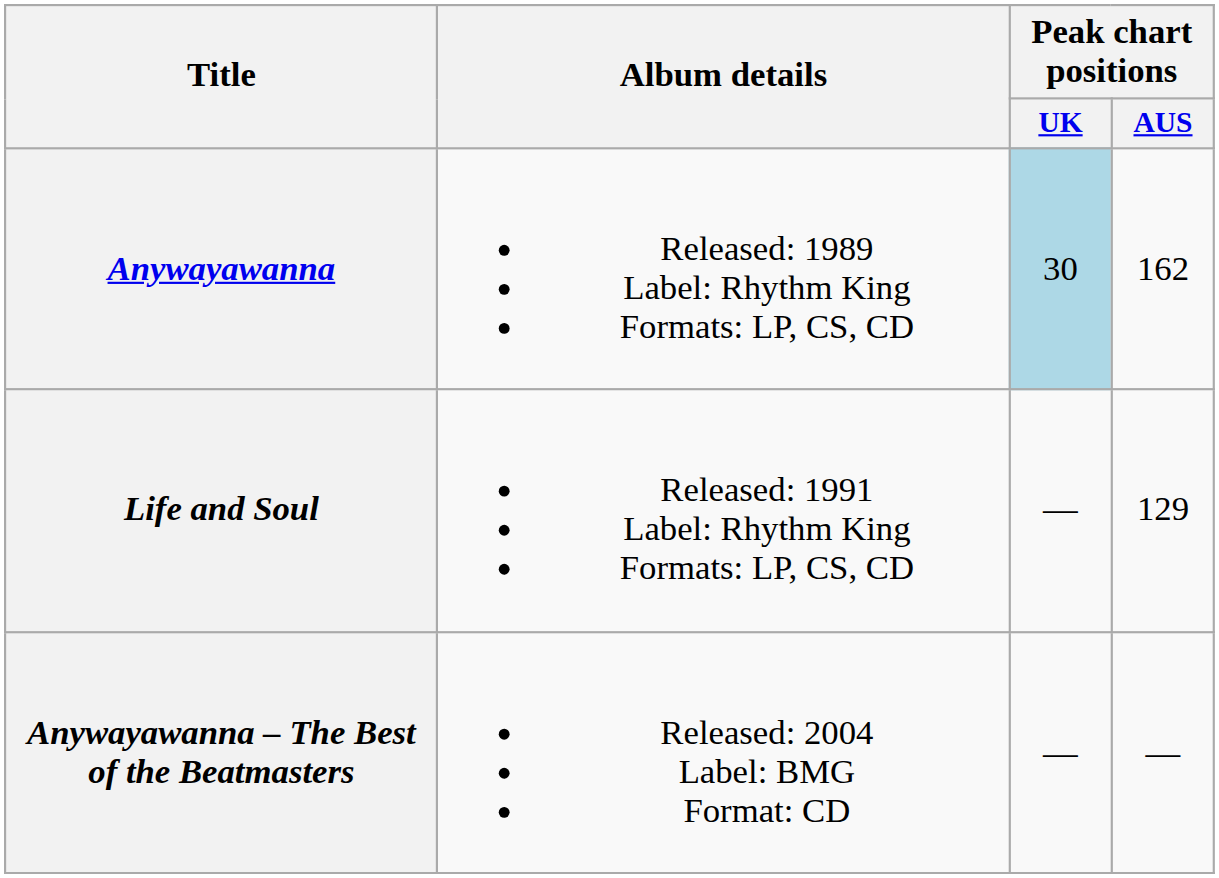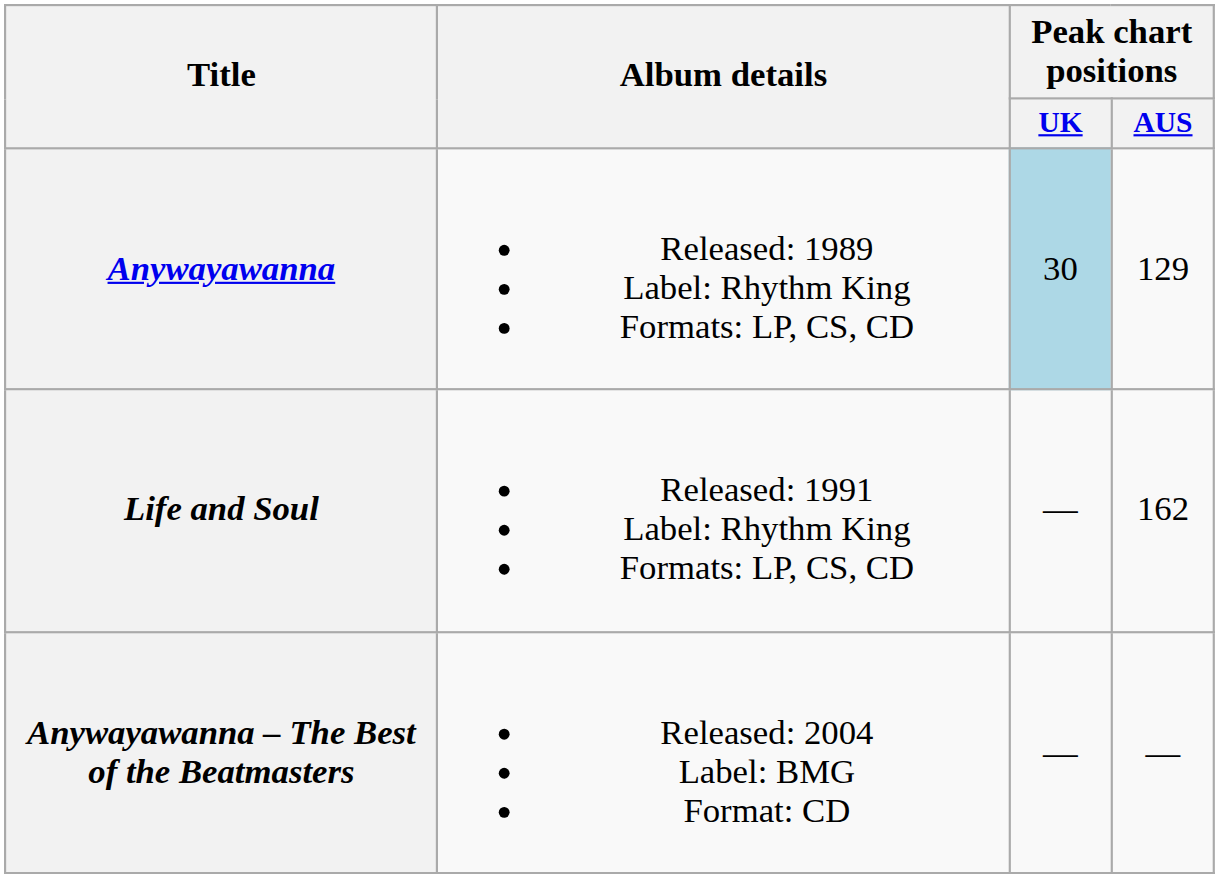Anywayawanna | Peak chart positions / AUS: 162 -> 129
Life and Soul | Peak chart positions / AUS: 129 -> 162
